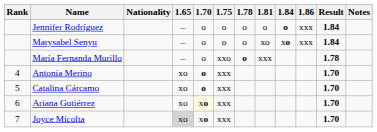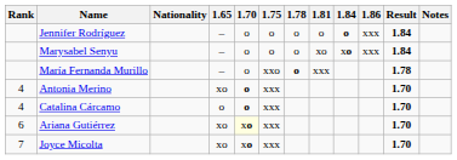Catalina Cárcamo | Rank: 5 -> 4
Catalina Cárcamo | 1.65: xo -> o
Joyce Micolta | 1.65: lightgrey background -> no background
